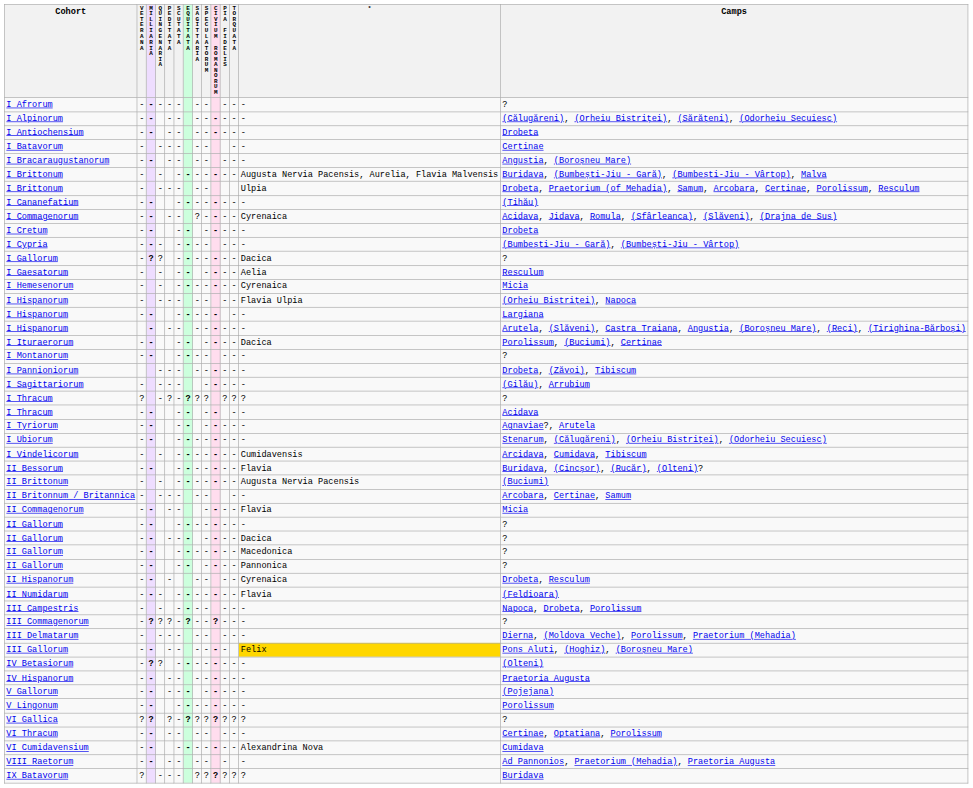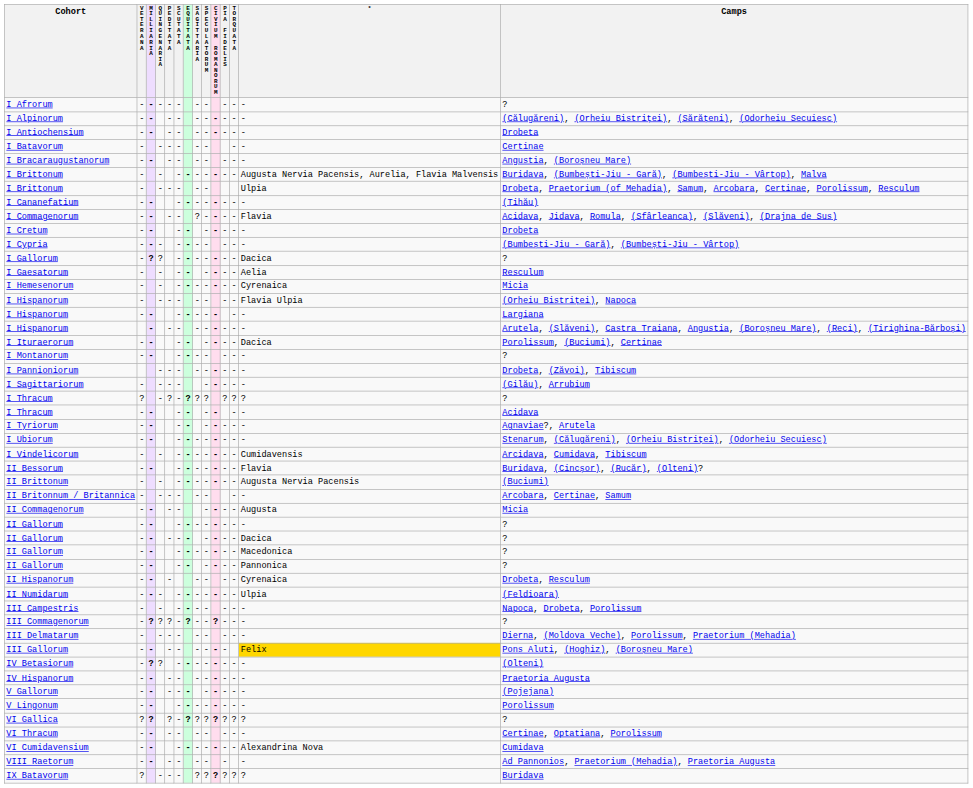I Commagenorum | *: Cyrenaica -> Flavia
II Commagenorum | *: Flavia -> Augusta
II Numidarum | *: Flavia -> Ulpia
